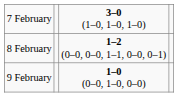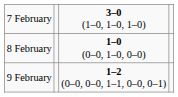8 February | column 3: 1–2 (0–0, 0–0, 1–1, 0–0, 0–1) -> 1–0 (0–0, 1–0, 0–0)
9 February | column 3: 1–0 (0–0, 1–0, 0–0) -> 1–2 (0–0, 0–0, 1–1, 0–0, 0–1)
